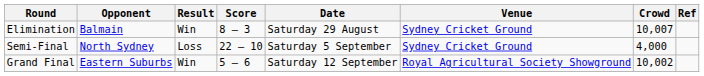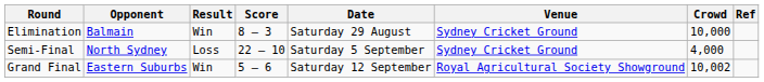Elimination | Crowd: 10,007 -> 10,000
